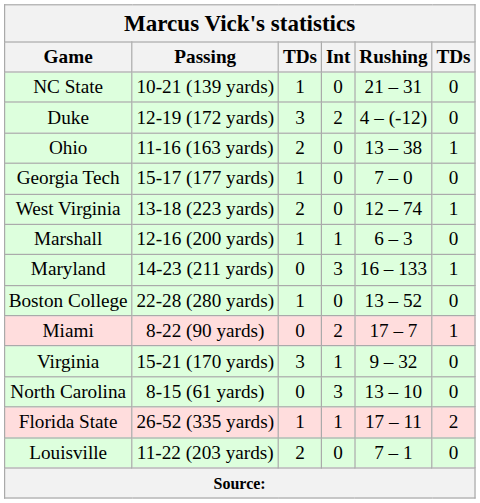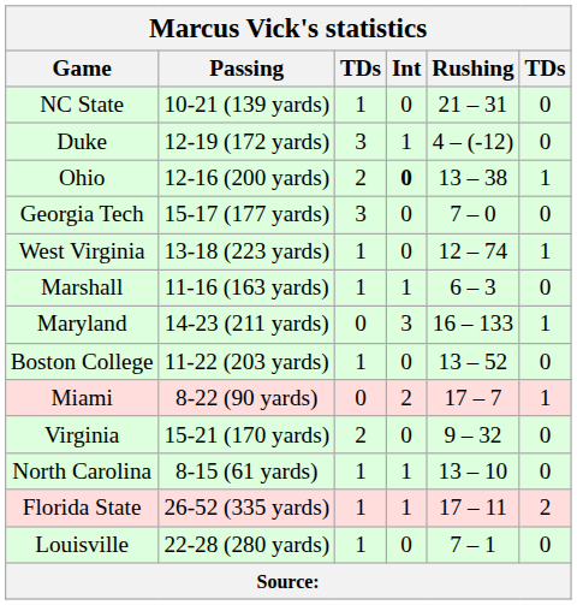Duke | Marcus Vick's statistics / Int: 2 -> 1
Ohio | Marcus Vick's statistics / Passing: 11-16 (163 yards) -> 12-16 (200 yards)
Ohio | Marcus Vick's statistics / Int: normal -> bold
Georgia Tech | column 3: 1 -> 3
West Virginia | column 3: 2 -> 1
Marshall | Marcus Vick's statistics / Passing: 12-16 (200 yards) -> 11-16 (163 yards)
Boston College | Marcus Vick's statistics / Passing: 22-28 (280 yards) -> 11-22 (203 yards)
Virginia | column 3: 3 -> 2
Virginia | Marcus Vick's statistics / Int: 1 -> 0
North Carolina | column 3: 0 -> 1
North Carolina | Marcus Vick's statistics / Int: 3 -> 1
Louisville | Marcus Vick's statistics / Passing: 11-22 (203 yards) -> 22-28 (280 yards)
Louisville | column 3: 2 -> 1
